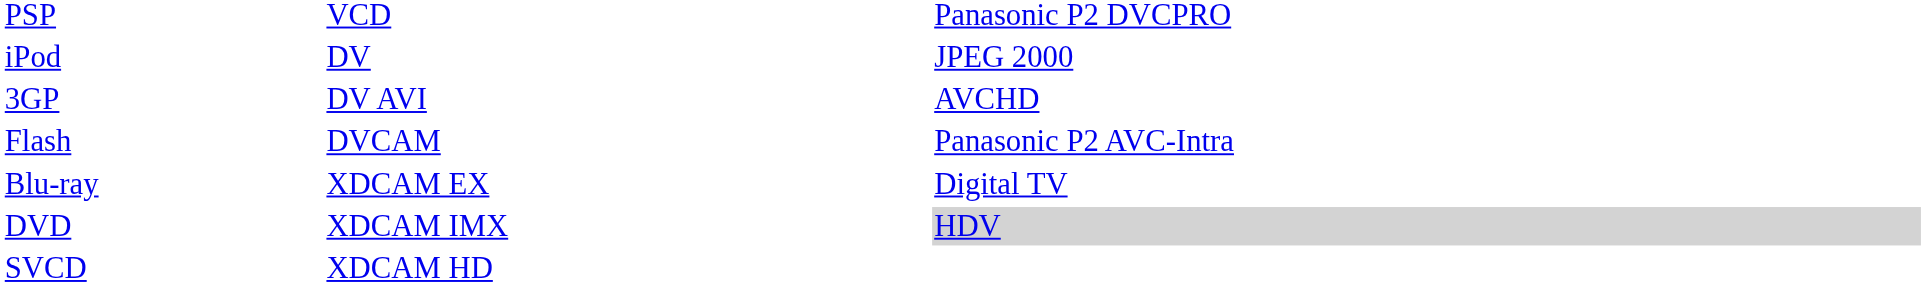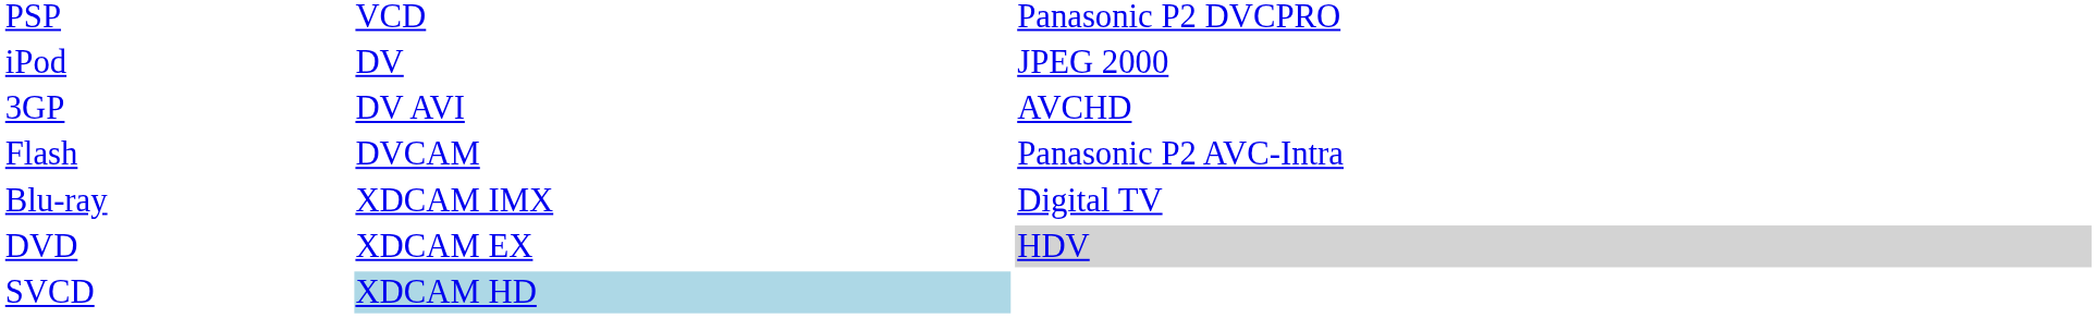Blu-ray | column 2: XDCAM EX -> XDCAM IMX
DVD | column 2: XDCAM IMX -> XDCAM EX
SVCD | column 2: no background -> lightblue background
